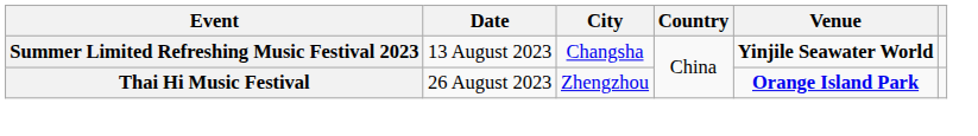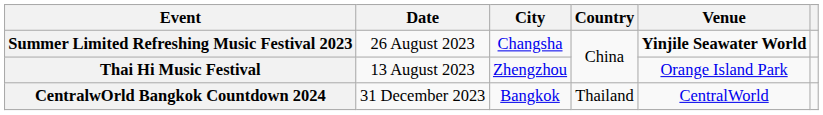Summer Limited Refreshing Music Festival 2023 | Date: 13 August 2023 -> 26 August 2023
Thai Hi Music Festival | Date: 26 August 2023 -> 13 August 2023
Thai Hi Music Festival | Venue: bold -> normal
+ row: CentralwOrld Bangkok Countdown 2024 | 31 December 2023 | Bangkok | Thailand | CentralWorld
